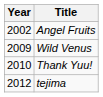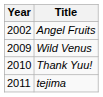tejima | Year: 2012 -> 2011
